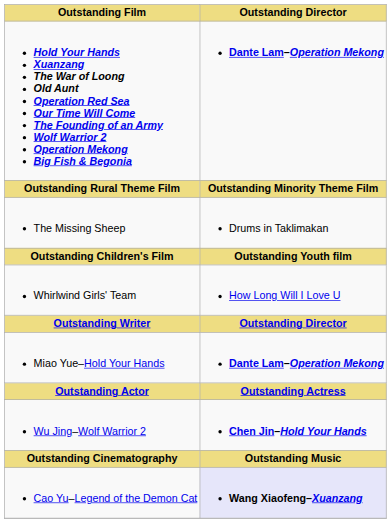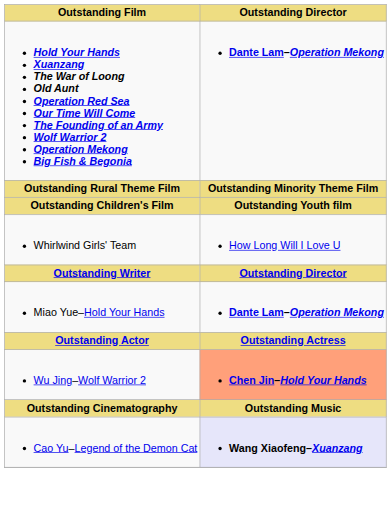- row: The Missing Sheep | Drums in Taklimakan
Wu Jing–Wolf Warrior 2 | Outstanding Director: no background -> lightsalmon background
